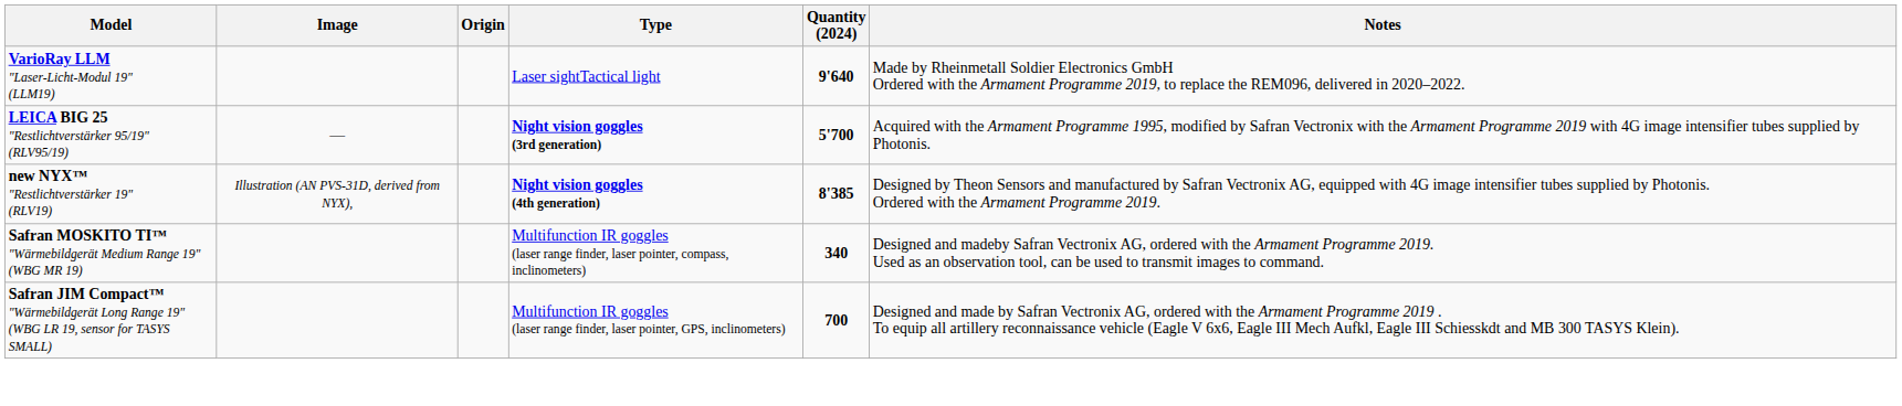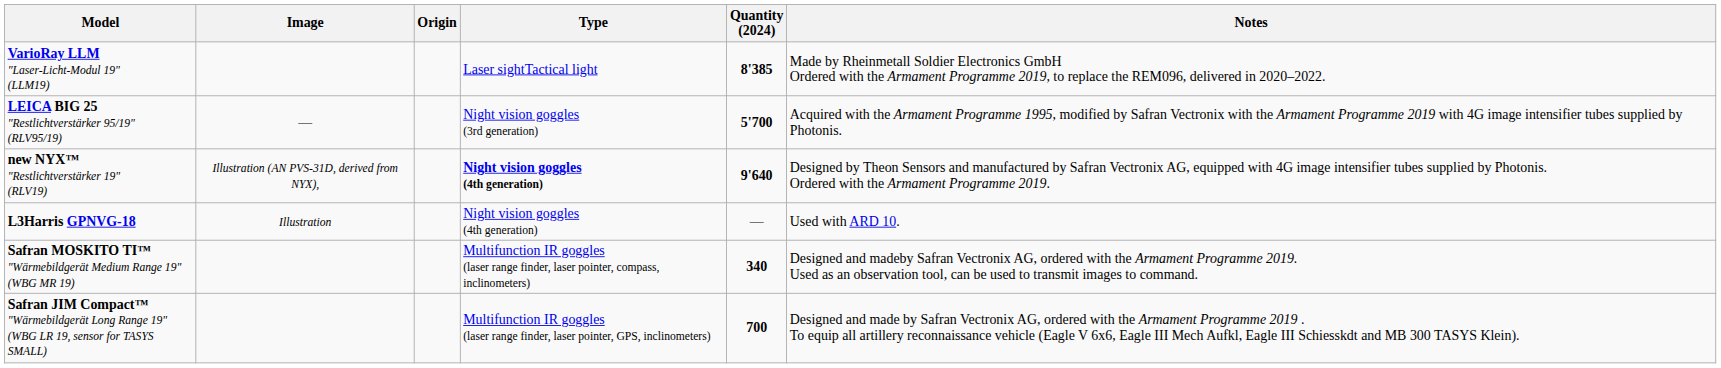VarioRay LLM "Laser-Licht-Modul 19" (LLM19) | Quantity (2024): 9'640 -> 8'385
LEICA BIG 25 "Restlichtverstärker 95/19" (RLV95/19) | Type: bold -> normal
new NYX™ "Restlichtverstärker 19" (RLV19) | Quantity (2024): 8'385 -> 9'640
+ row: L3Harris GPNVG-18 | Illustration | Night vision goggles (4th generation) | — | Used with ARD 10.
